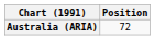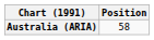Australia (ARIA) | Position: 72 -> 58
